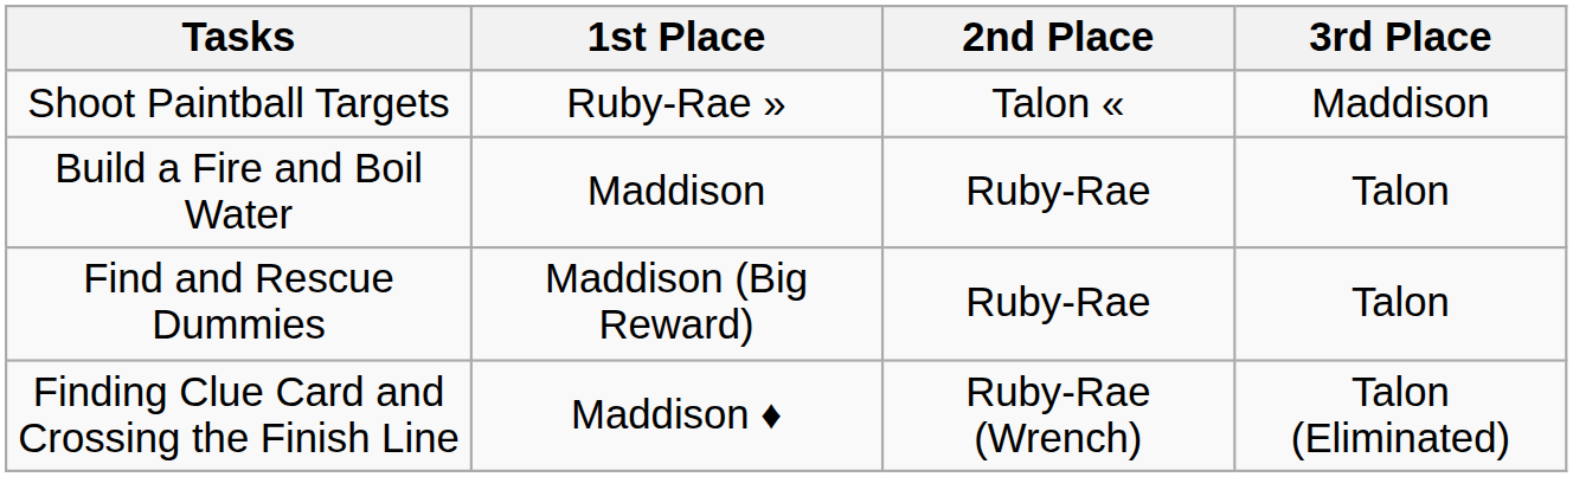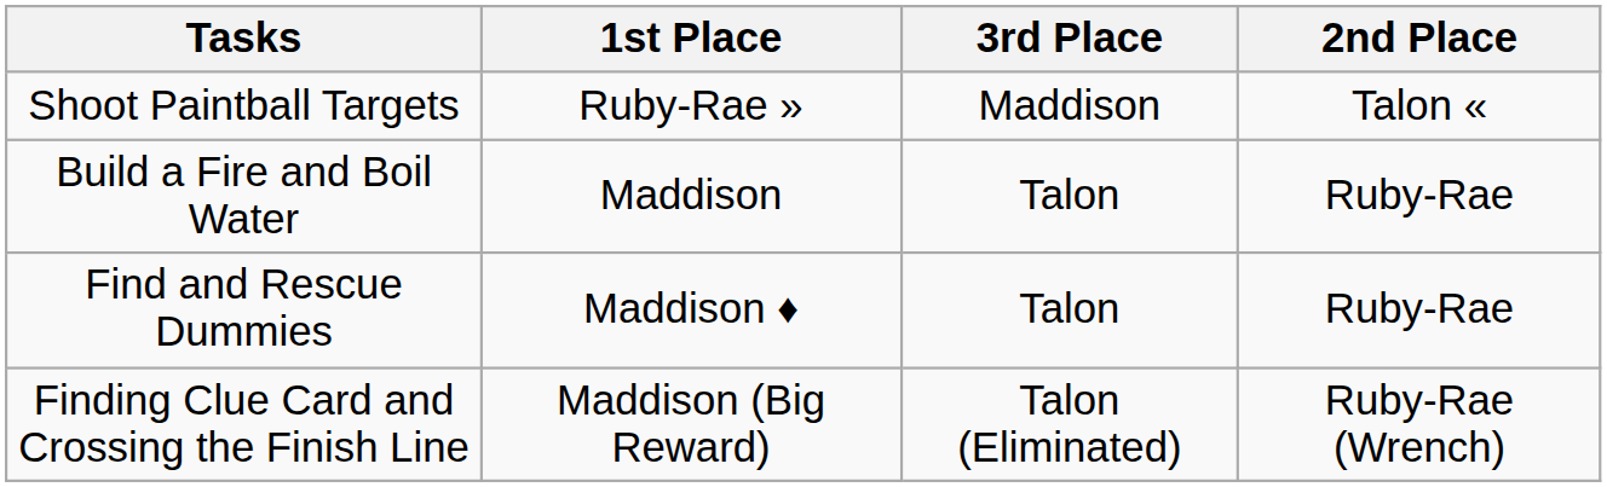columns swapped: 2nd Place <-> 3rd Place
Find and Rescue Dummies | 1st Place: Maddison (Big Reward) -> Maddison ♦
Finding Clue Card and Crossing the Finish Line | 1st Place: Maddison ♦ -> Maddison (Big Reward)
